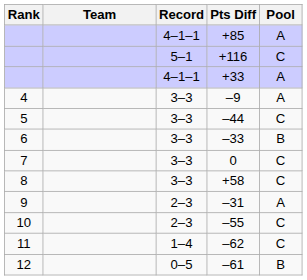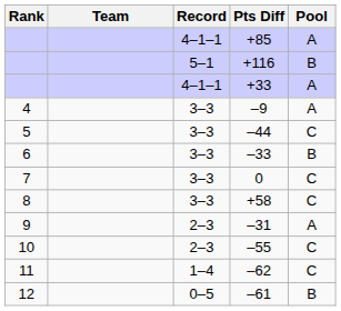+116 | Pool: C -> B
